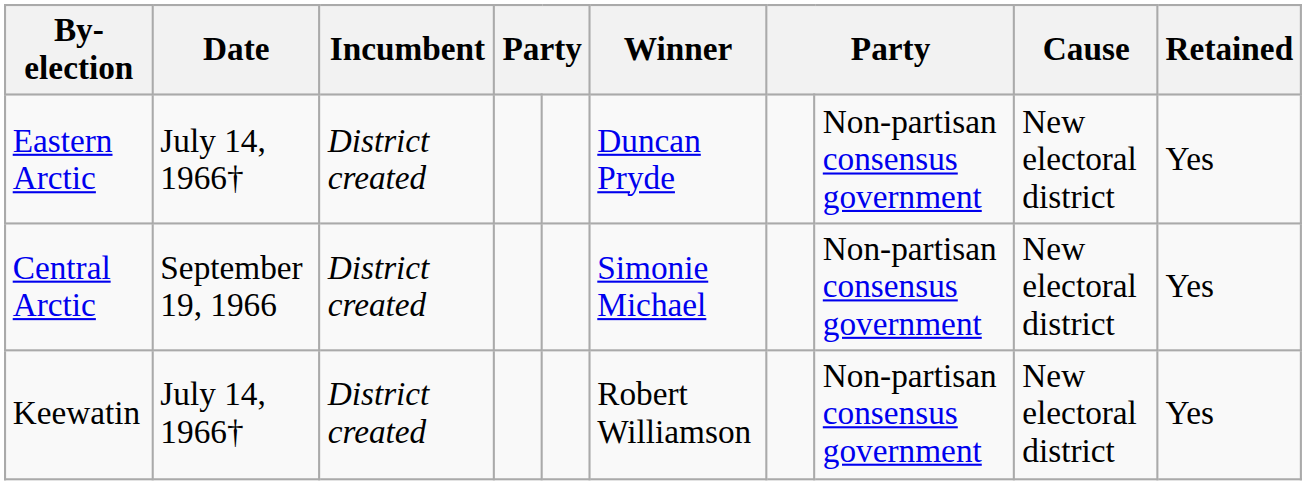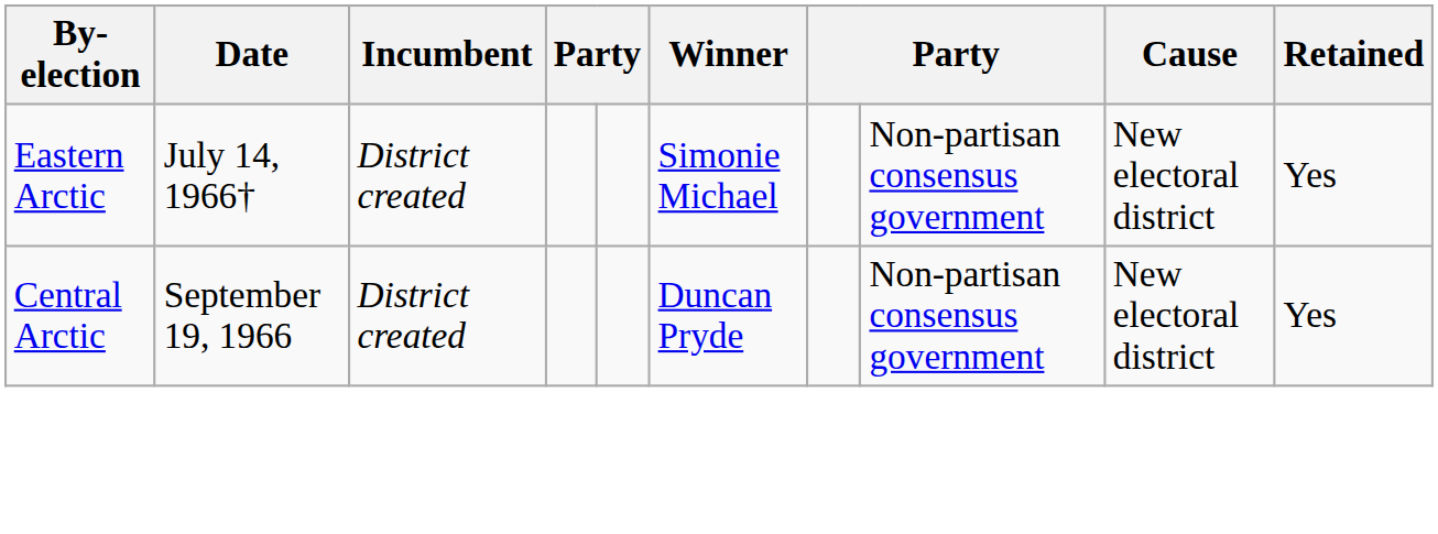Eastern Arctic | Winner: Duncan Pryde -> Simonie Michael
Central Arctic | Winner: Simonie Michael -> Duncan Pryde
- row: Keewatin | July 14, 1966† | District created | Robert Williamson | Non-partisan consensus government | New electoral district | Yes
